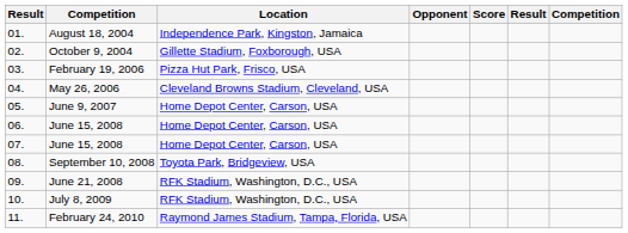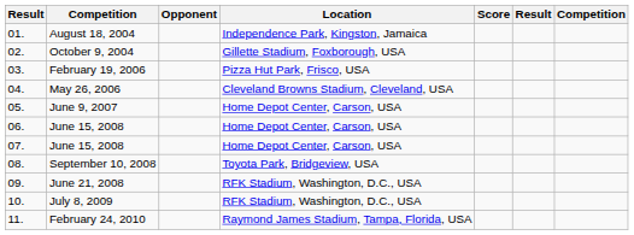columns swapped: Location <-> Opponent
